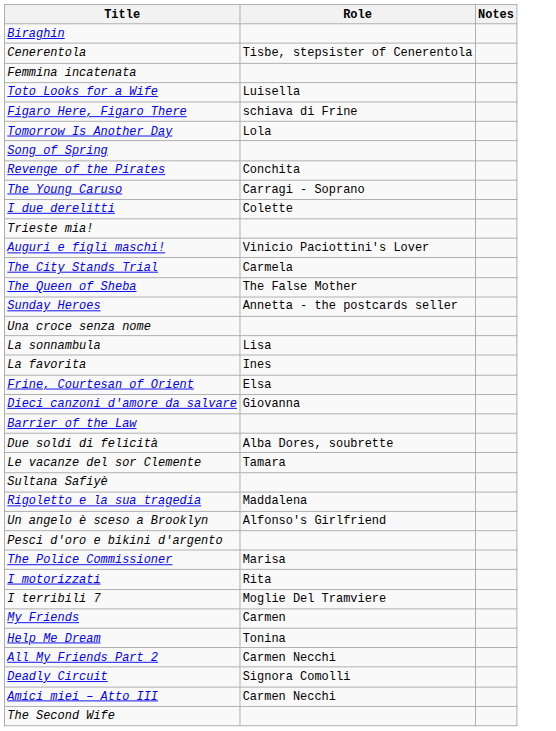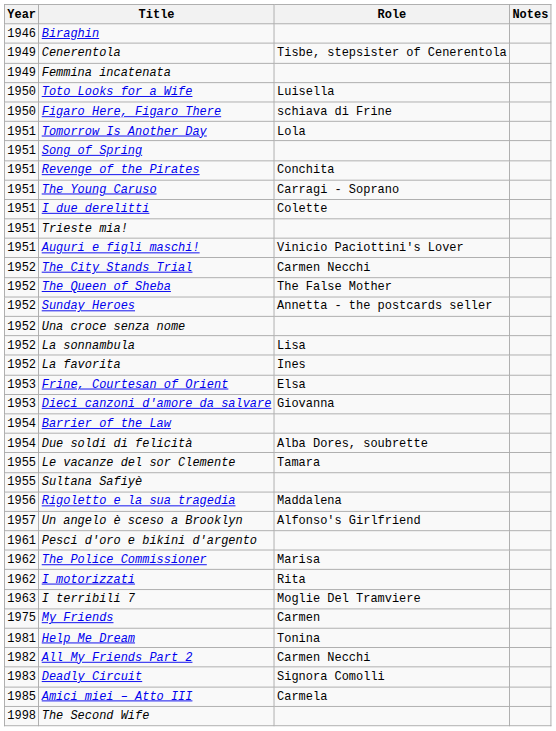+ column: Year | 1946 | 1949 | 1949 | 1950 | 1950 | 1951 | 1951 | 1951 | 1951 | 1951 | 1951 | 1951 | 1952 | 1952 | 1952 | 1952 | 1952 | 1952 | 1953 | 1953 | 1954 | 1954 | 1955 | 1955 | 1956 | 1957 | 1961 | 1962 | 1962 | 1963 | 1975 | 1981 | 1982 | 1983 | 1985 | 1998
The City Stands Trial | Role: Carmela -> Carmen Necchi
Amici miei – Atto III | Role: Carmen Necchi -> Carmela
